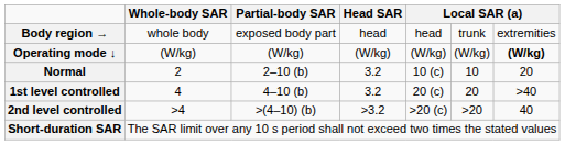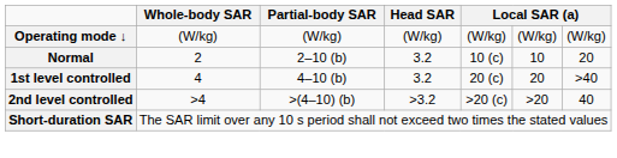- row: Body region → | whole body | exposed body part | head | head | trunk | extremities
Operating mode ↓ | column 7: bold -> normal
